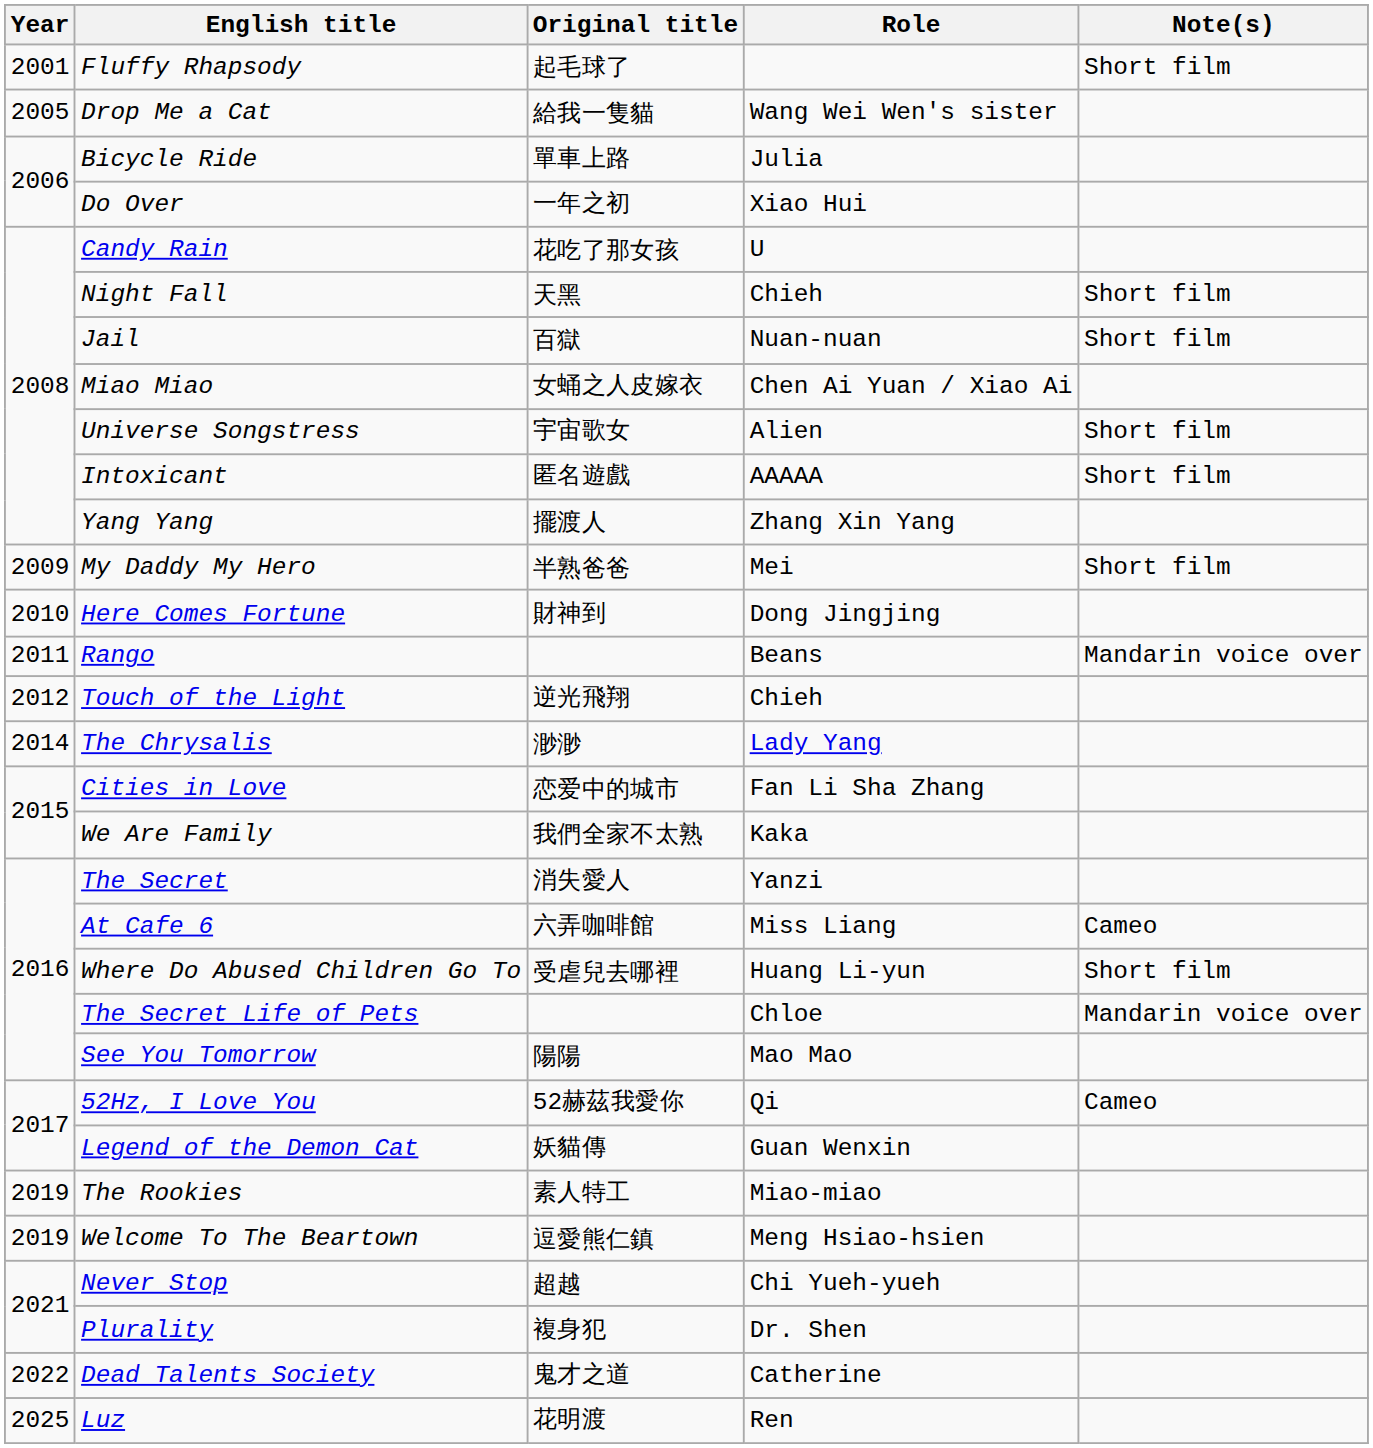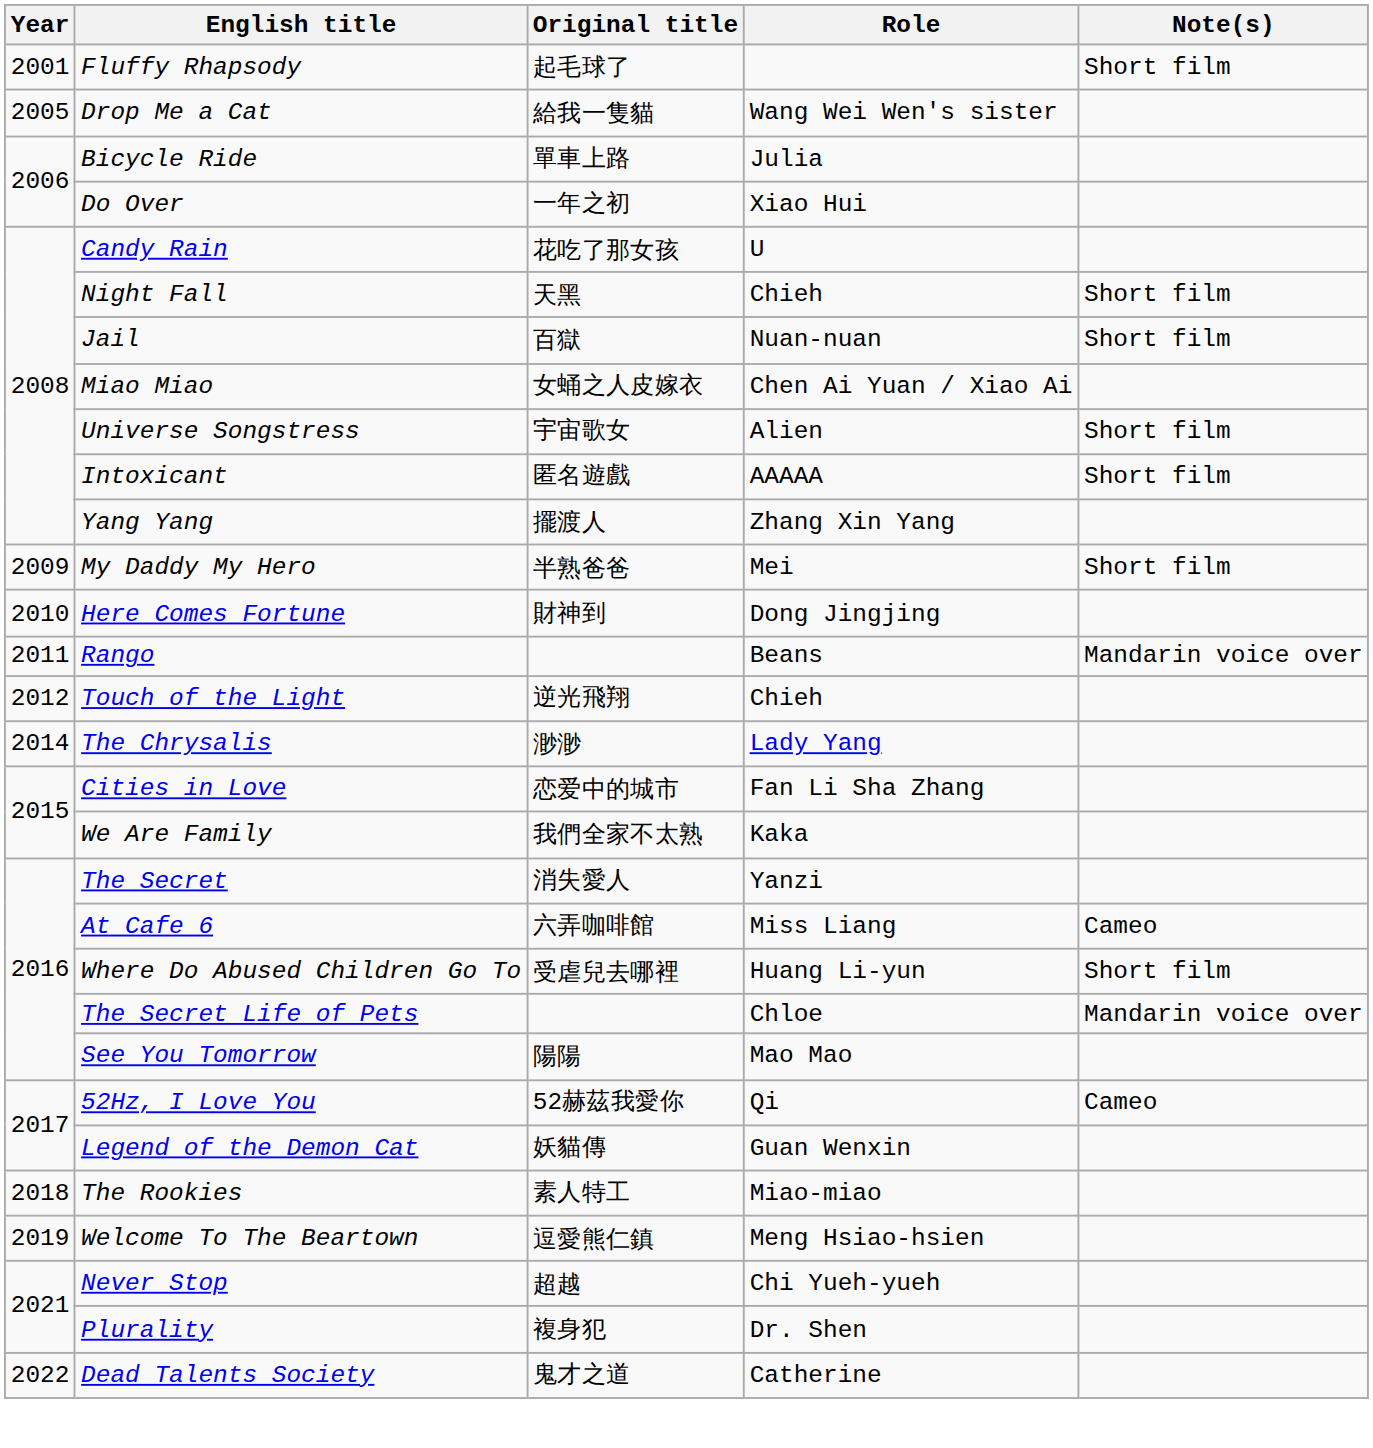The Rookies | Year: 2019 -> 2018
- row: 2025 | Luz | 花明渡 | Ren
